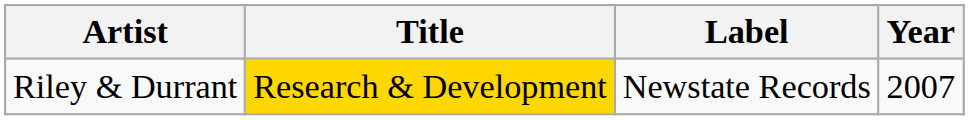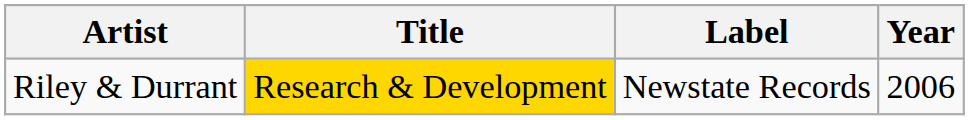Riley & Durrant | Year: 2007 -> 2006
